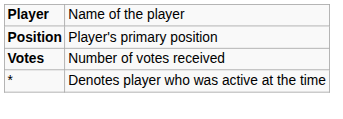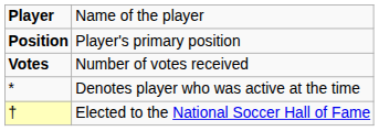+ row: † | Elected to the National Soccer Hall of Fame
